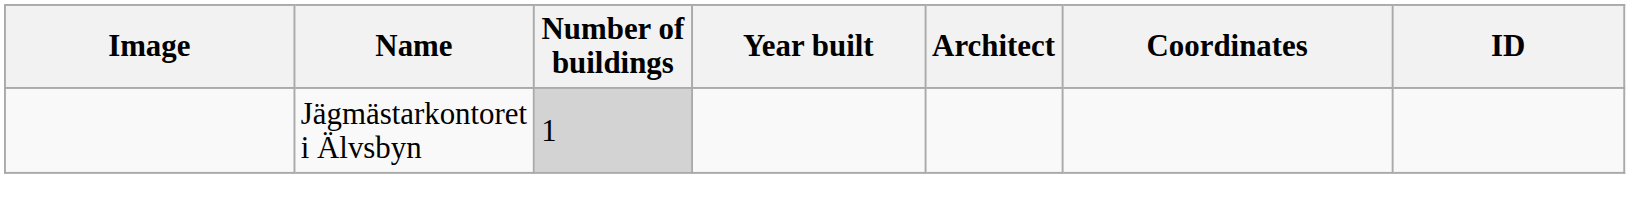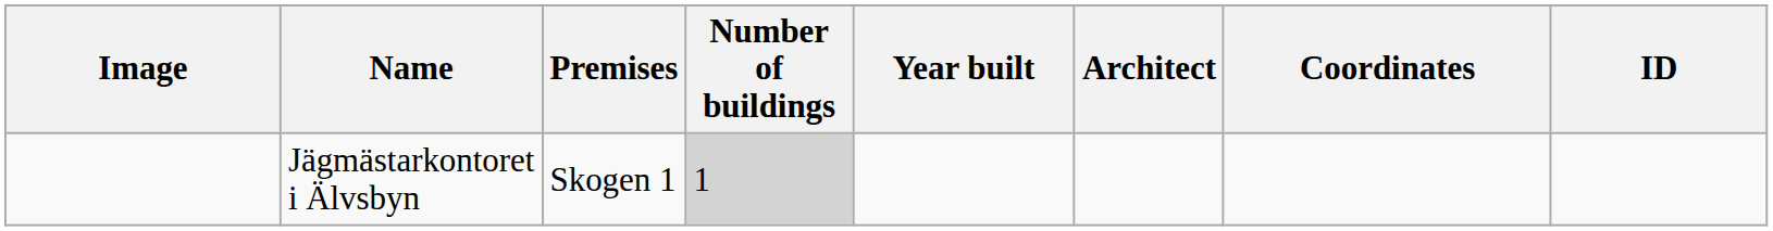+ column: Premises | Skogen 1
